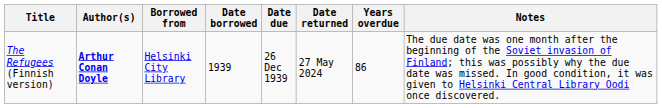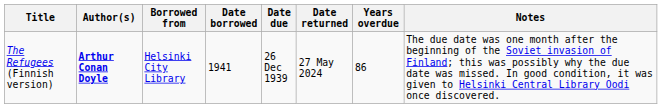The Refugees (Finnish version) | Date borrowed: 1939 -> 1941
